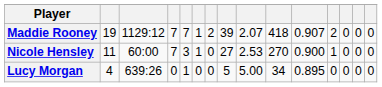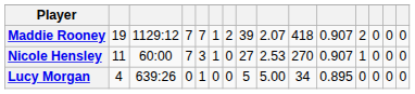Nicole Hensley | column 11: 0.900 -> 0.907
